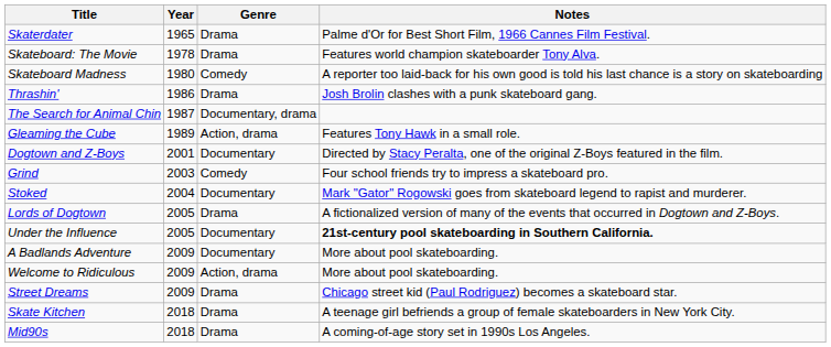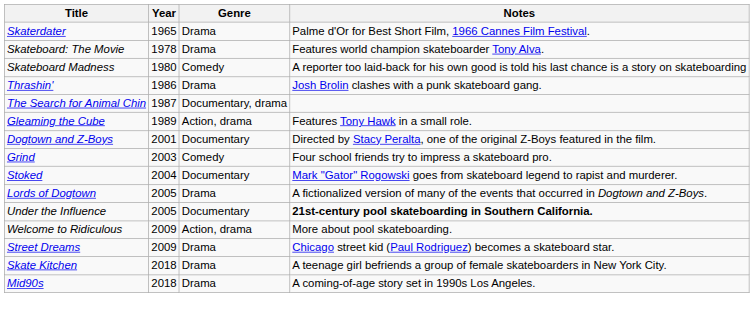- row: A Badlands Adventure | 2009 | Documentary | More about pool skateboarding.
